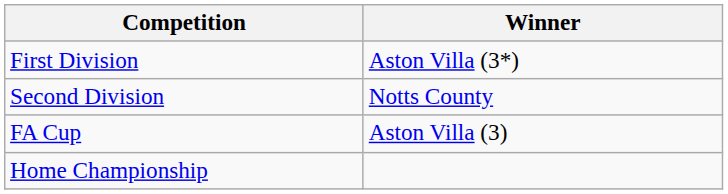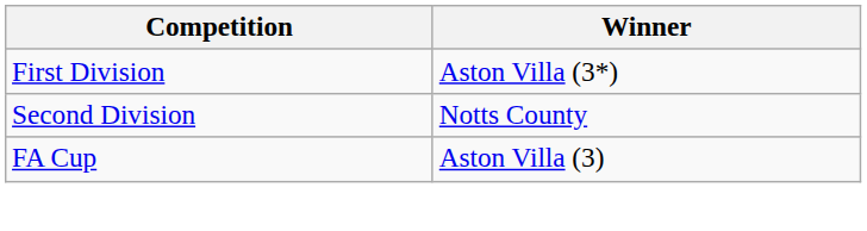- row: Home Championship
